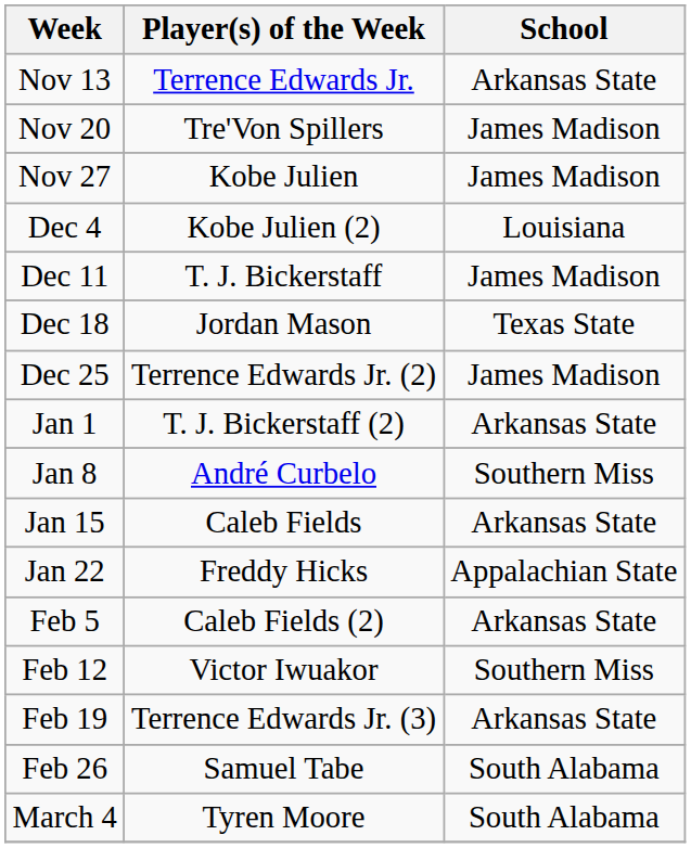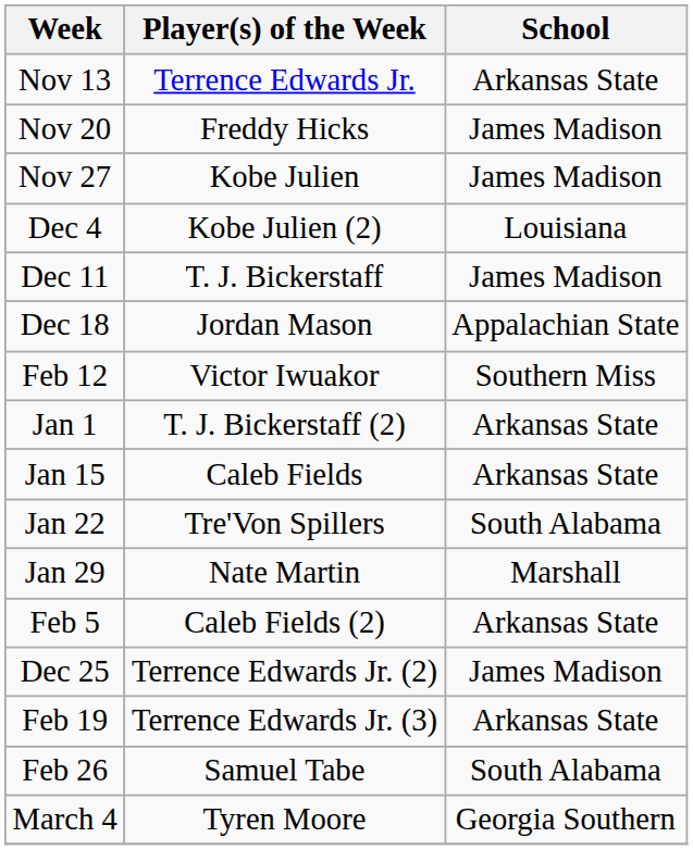Nov 20 | Player(s) of the Week: Tre'Von Spillers -> Freddy Hicks
Dec 18 | School: Texas State -> Appalachian State
rows swapped: Dec 25 <-> Feb 12
- row: Jan 8 | André Curbelo | Southern Miss
Jan 22 | Player(s) of the Week: Freddy Hicks -> Tre'Von Spillers
Jan 22 | School: Appalachian State -> South Alabama
+ row: Jan 29 | Nate Martin | Marshall
March 4 | School: South Alabama -> Georgia Southern
